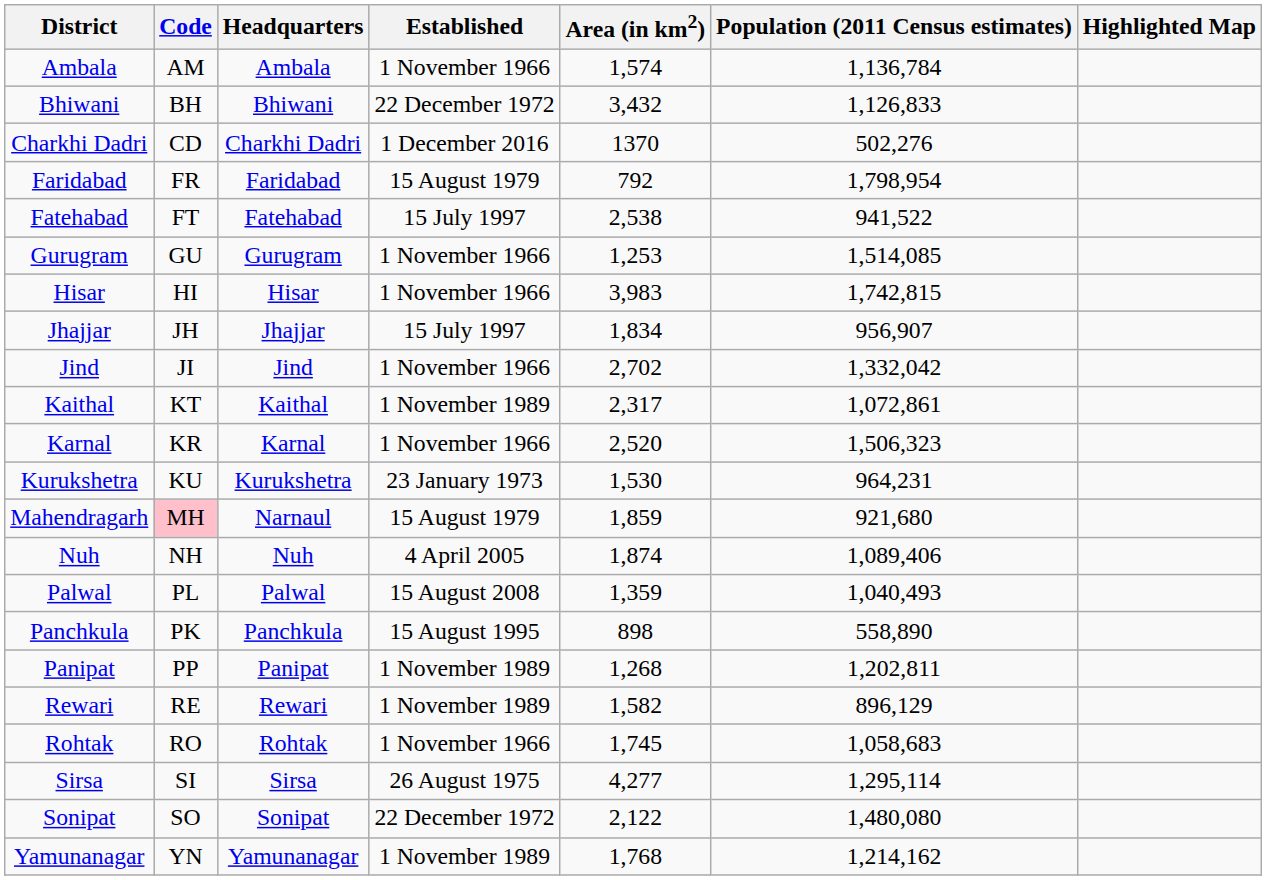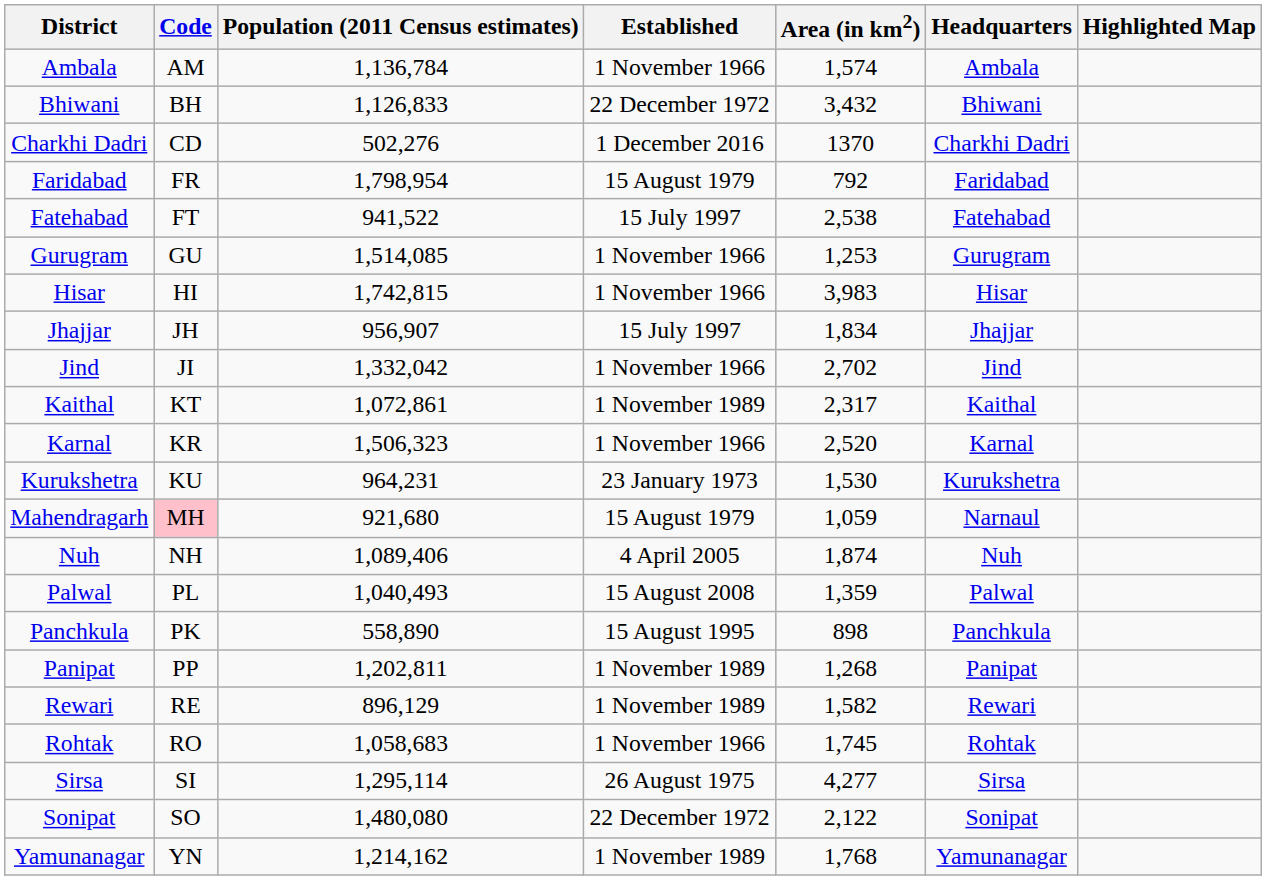columns swapped: Headquarters <-> Population (2011 Census estimates)
Mahendragarh | Area (in km2): 1,859 -> 1,059
